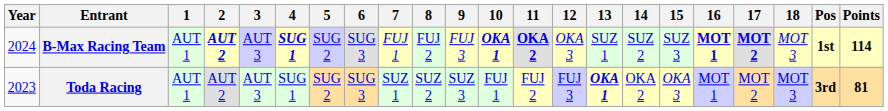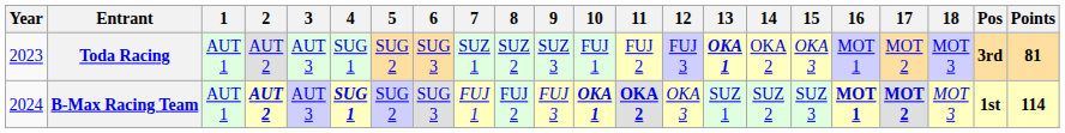rows swapped: Toda Racing <-> B-Max Racing Team
